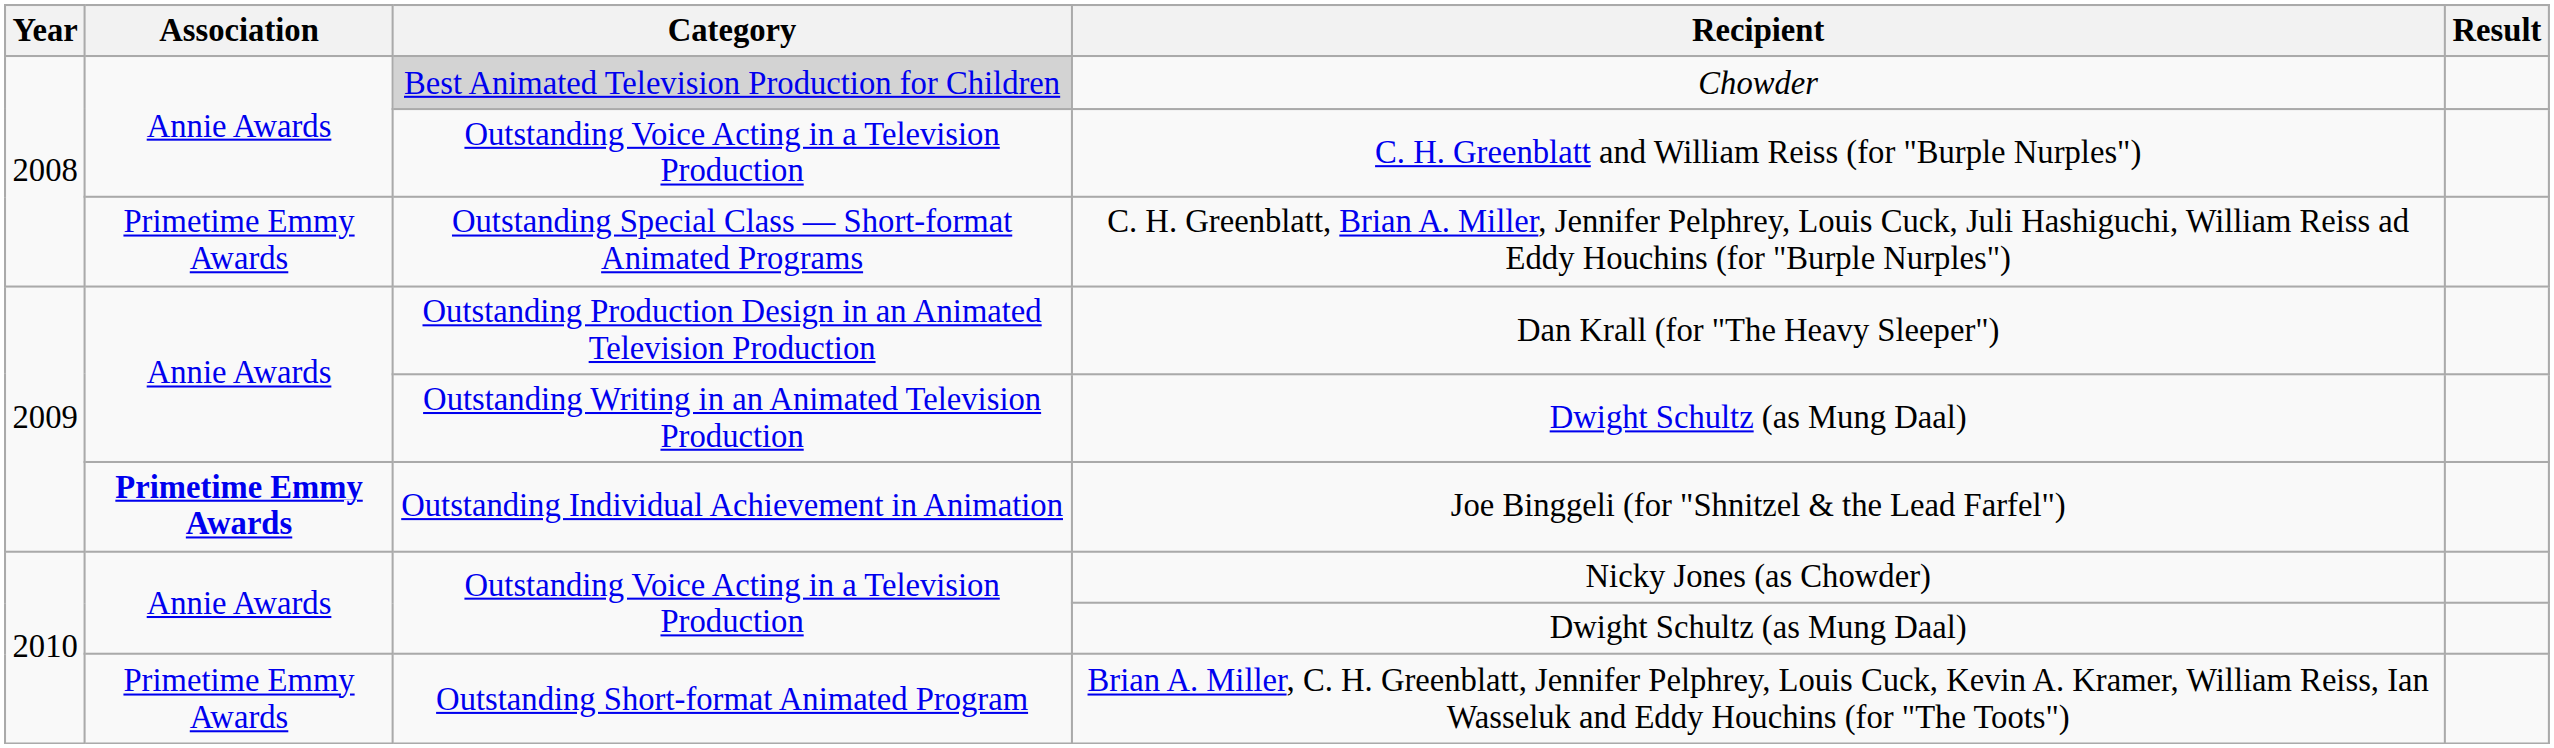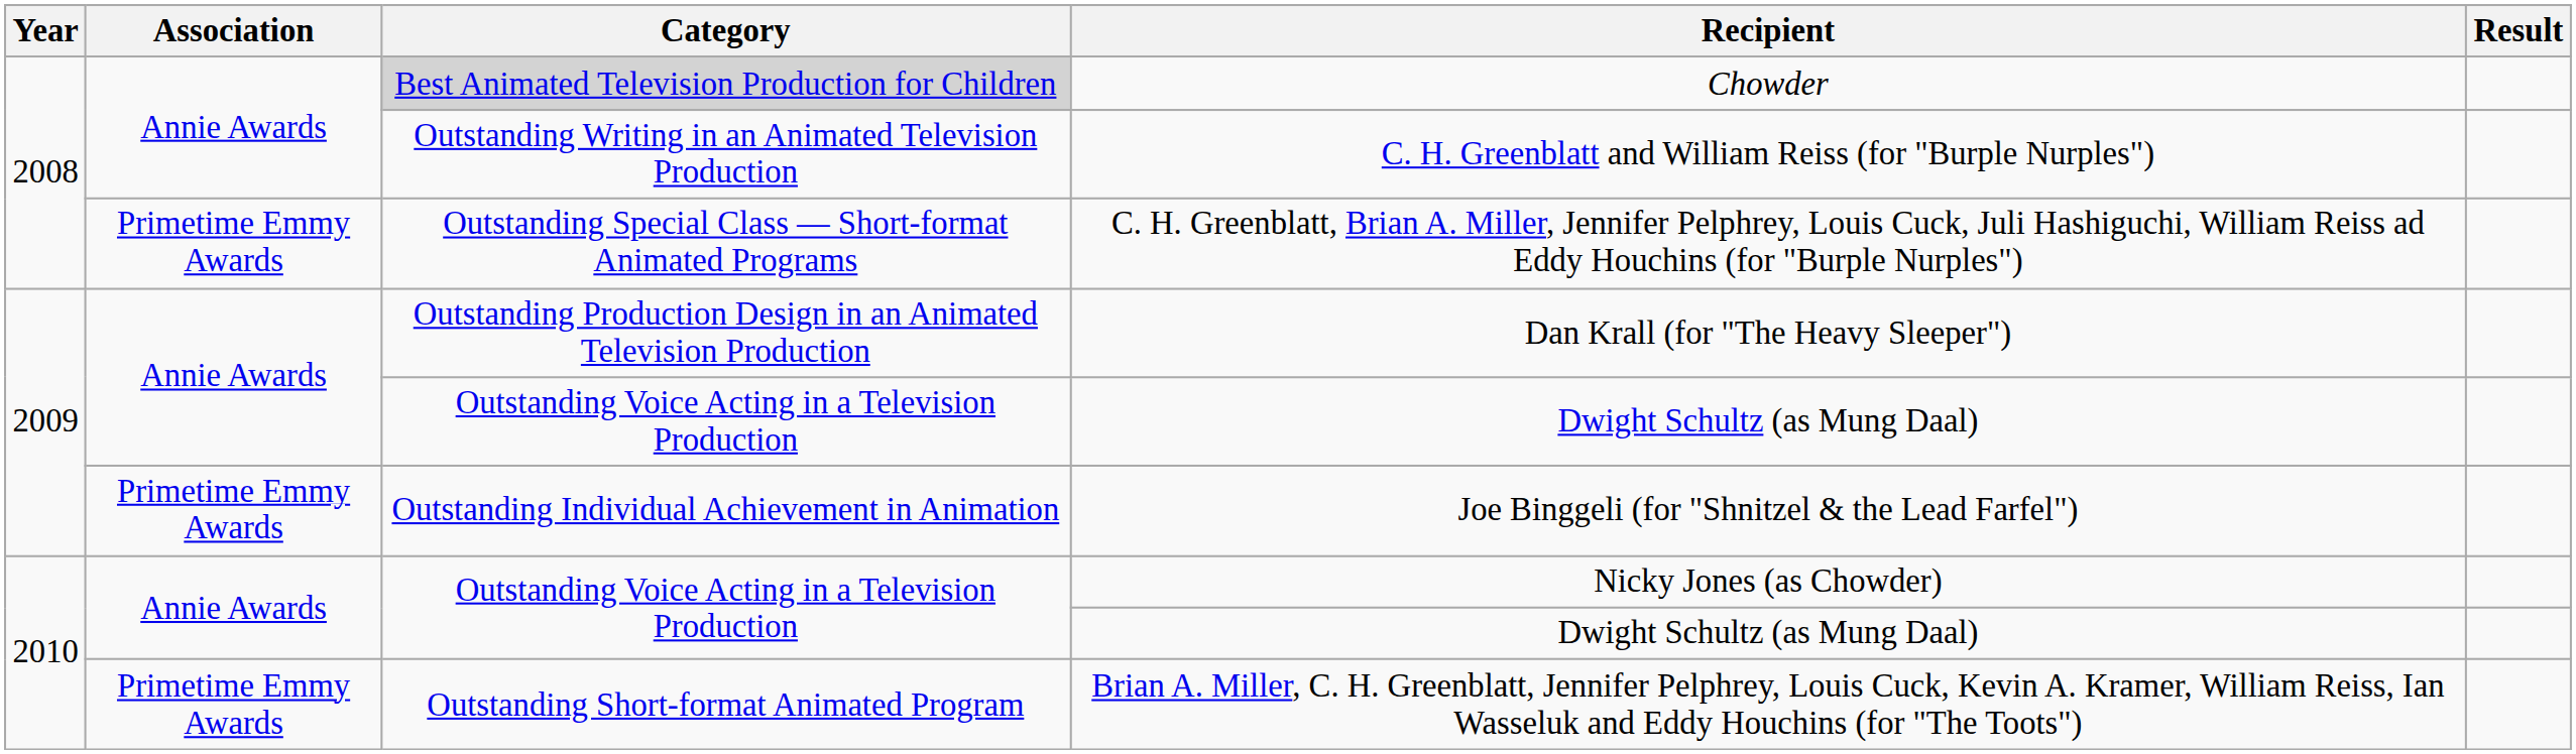C. H. Greenblatt and William Reiss (for "Burple Nurples") | Category: Outstanding Voice Acting in a Television Production -> Outstanding Writing in an Animated Television Production
2009 / Dwight Schultz (as Mung Daal) | Category: Outstanding Writing in an Animated Television Production -> Outstanding Voice Acting in a Television Production
Joe Binggeli (for "Shnitzel & the Lead Farfel") | Association: bold -> normal
